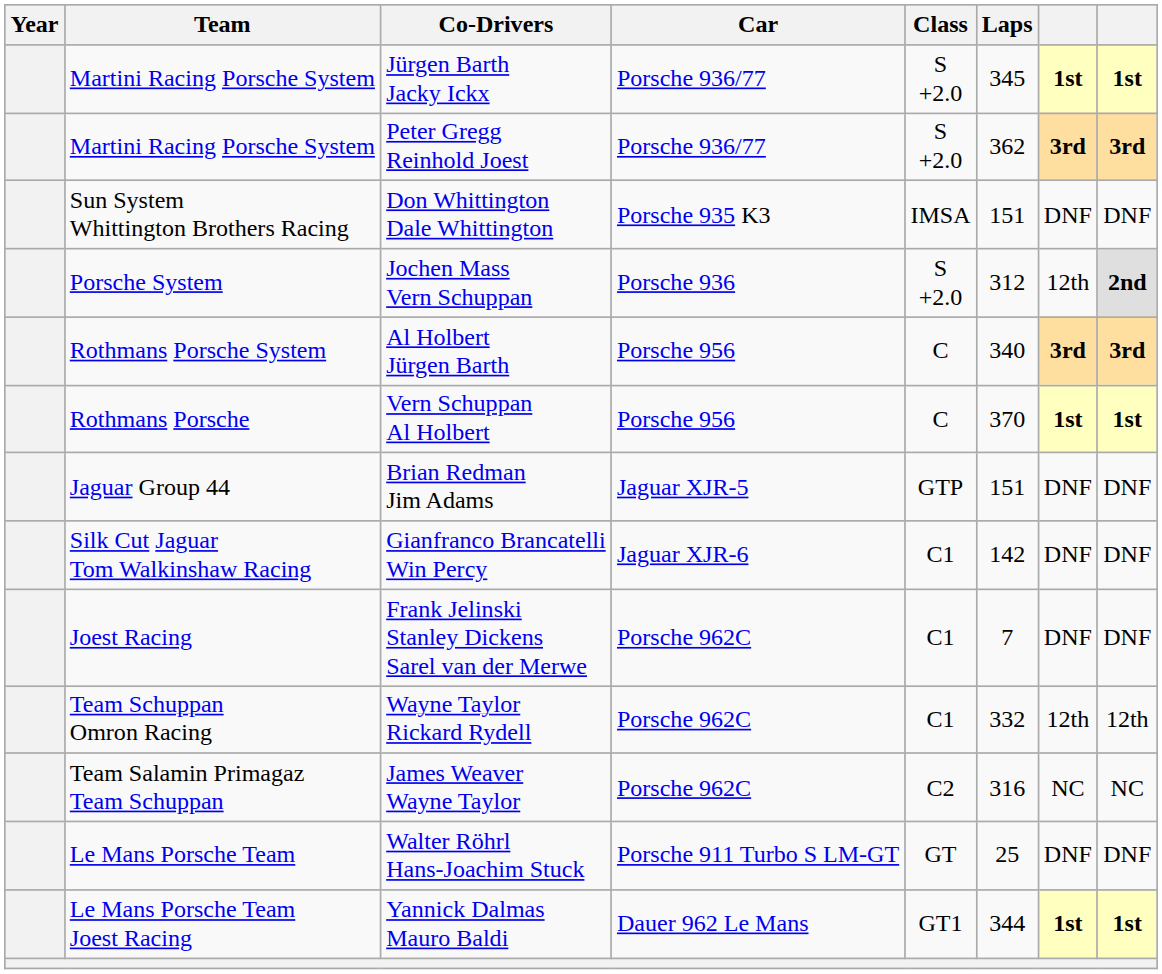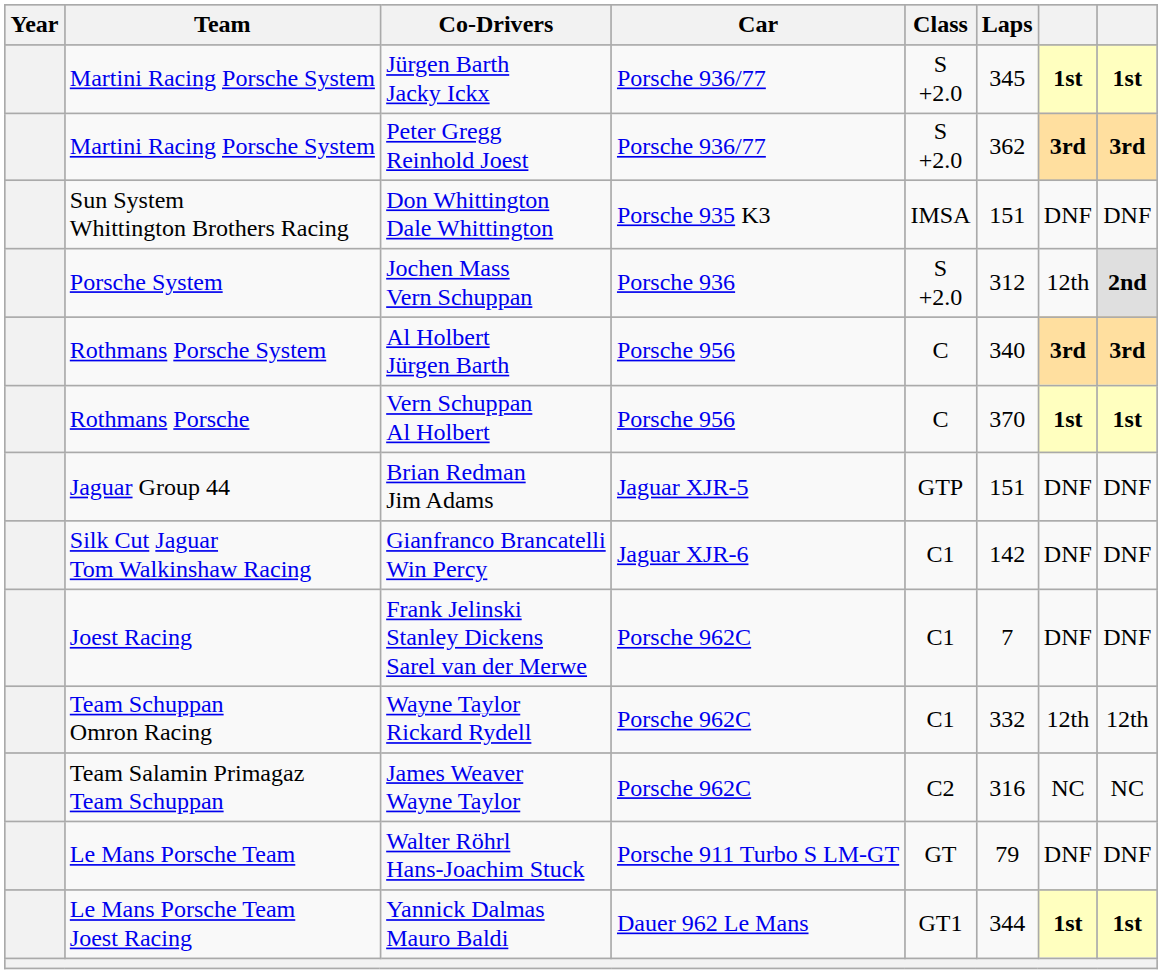Walter Röhrl Hans-Joachim Stuck | Laps: 25 -> 79
